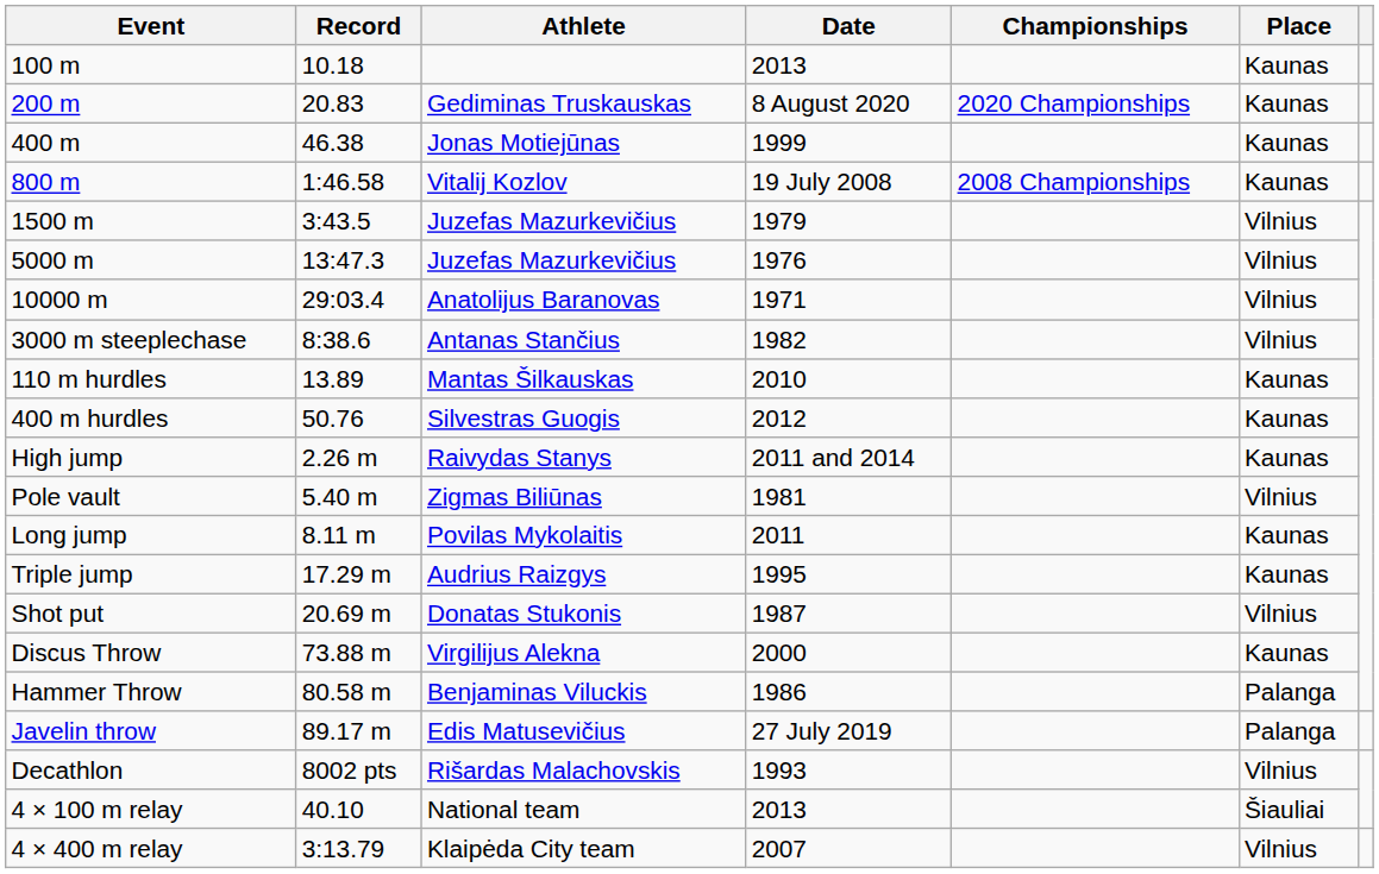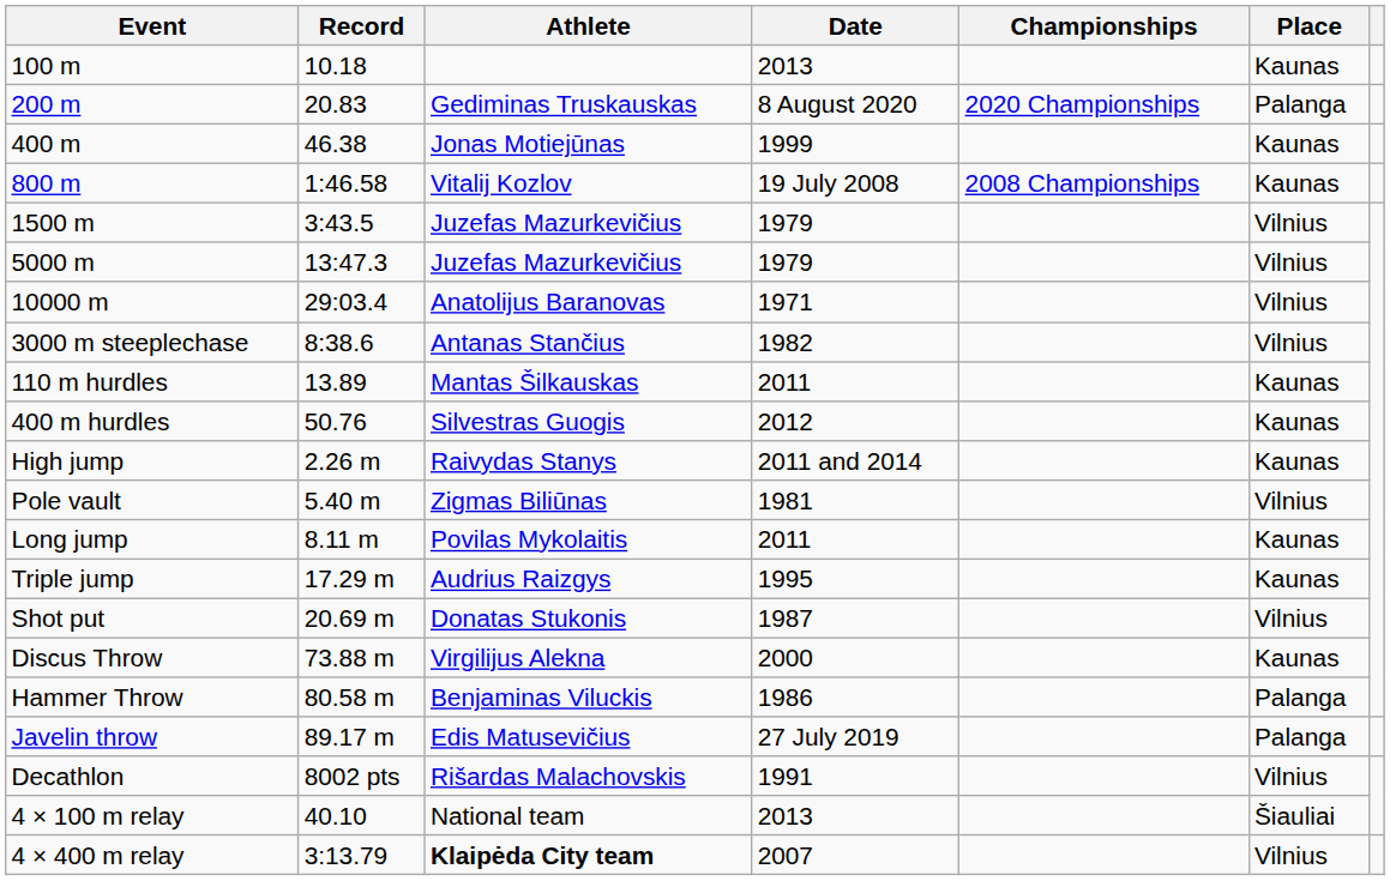200 m | Place: Kaunas -> Palanga
5000 m | Date: 1976 -> 1979
110 m hurdles | Date: 2010 -> 2011
Decathlon | Date: 1993 -> 1991
4 × 400 m relay | Athlete: normal -> bold
